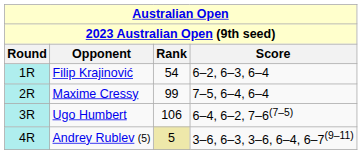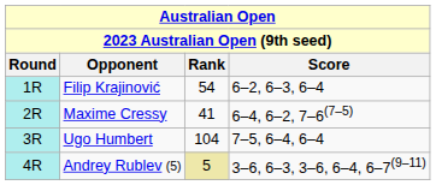Maxime Cressy | Rank: 99 -> 41
Maxime Cressy | Score: 7–5, 6–4, 6–4 -> 6–4, 6–2, 7–6(7–5)
Ugo Humbert | Rank: 106 -> 104
Ugo Humbert | Score: 6–4, 6–2, 7–6(7–5) -> 7–5, 6–4, 6–4
